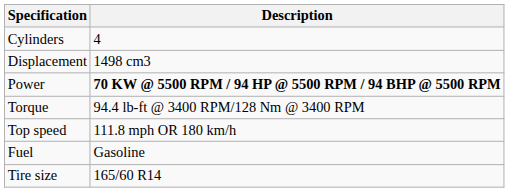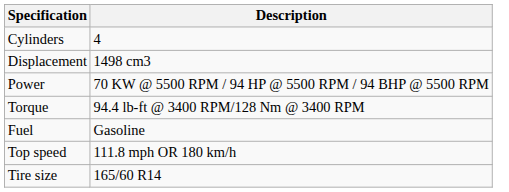Power | Description: bold -> normal
rows swapped: Fuel <-> Top speed
